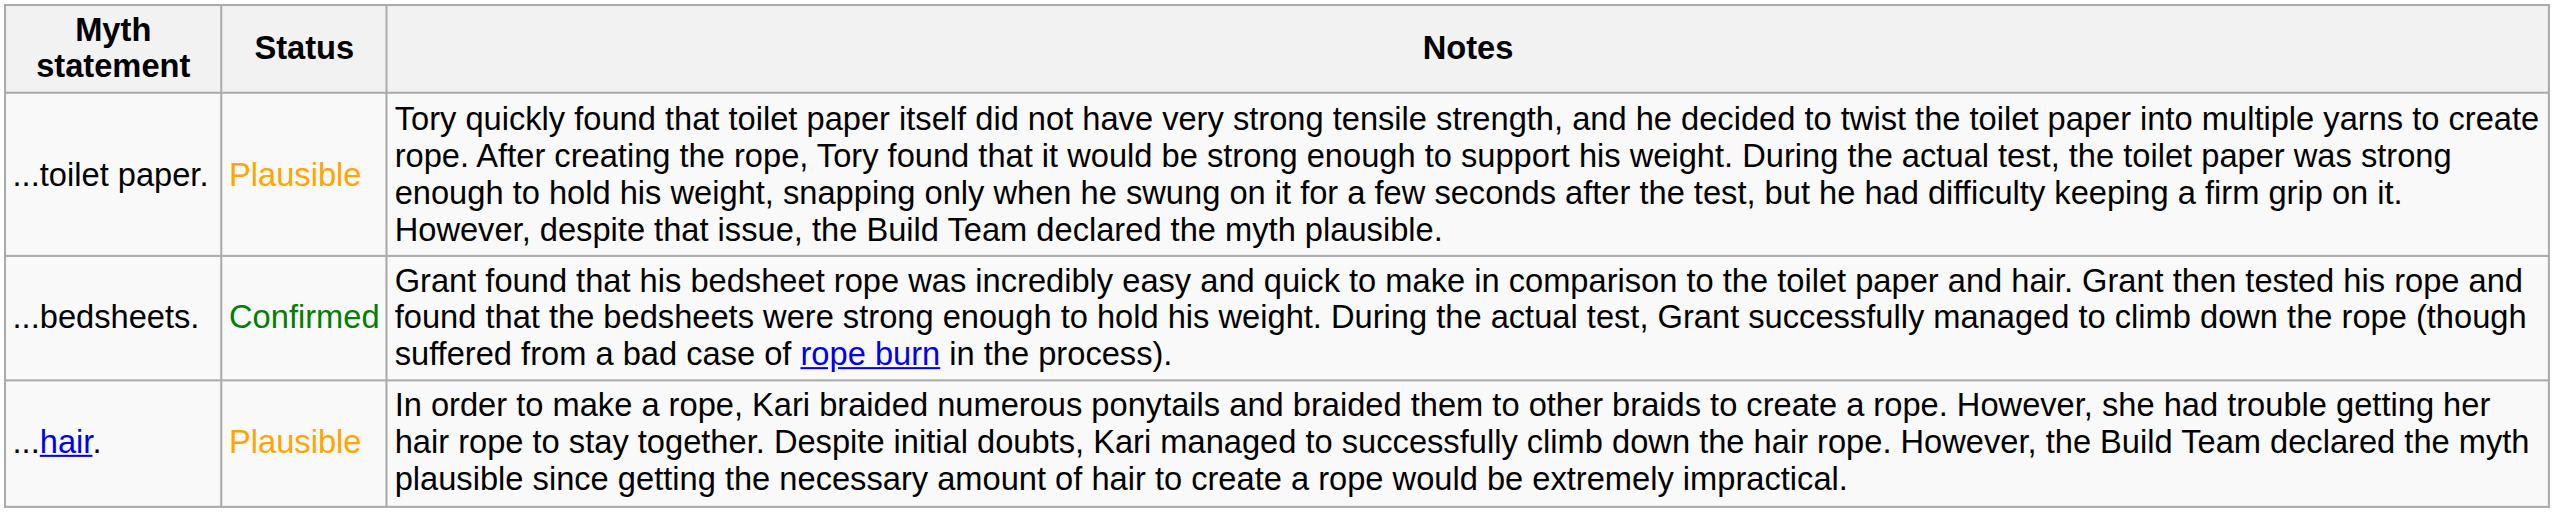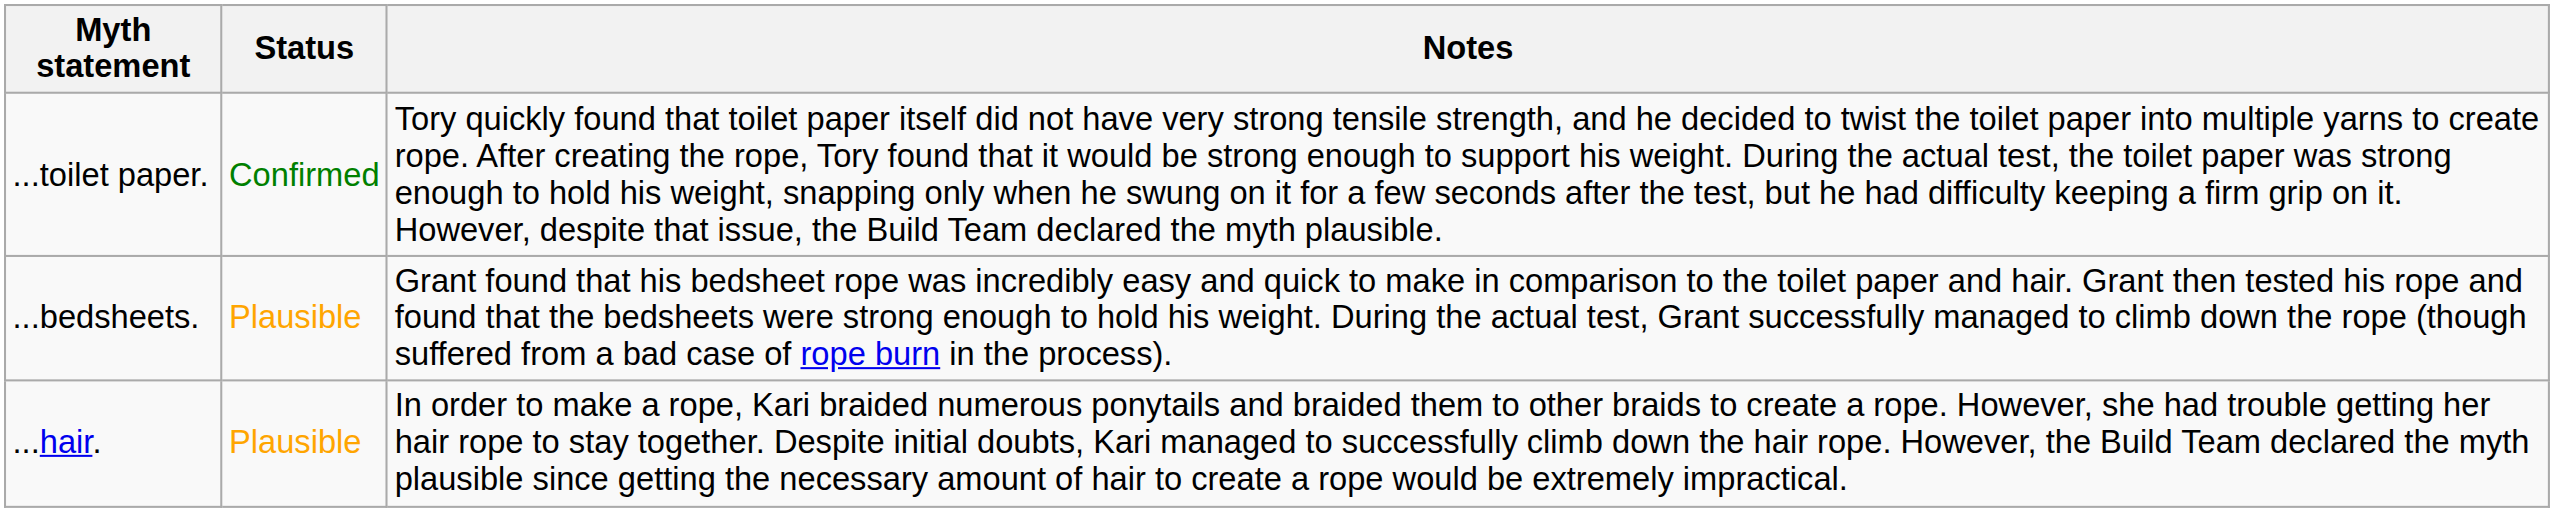...toilet paper. | Status: Plausible -> Confirmed
...bedsheets. | Status: Confirmed -> Plausible
